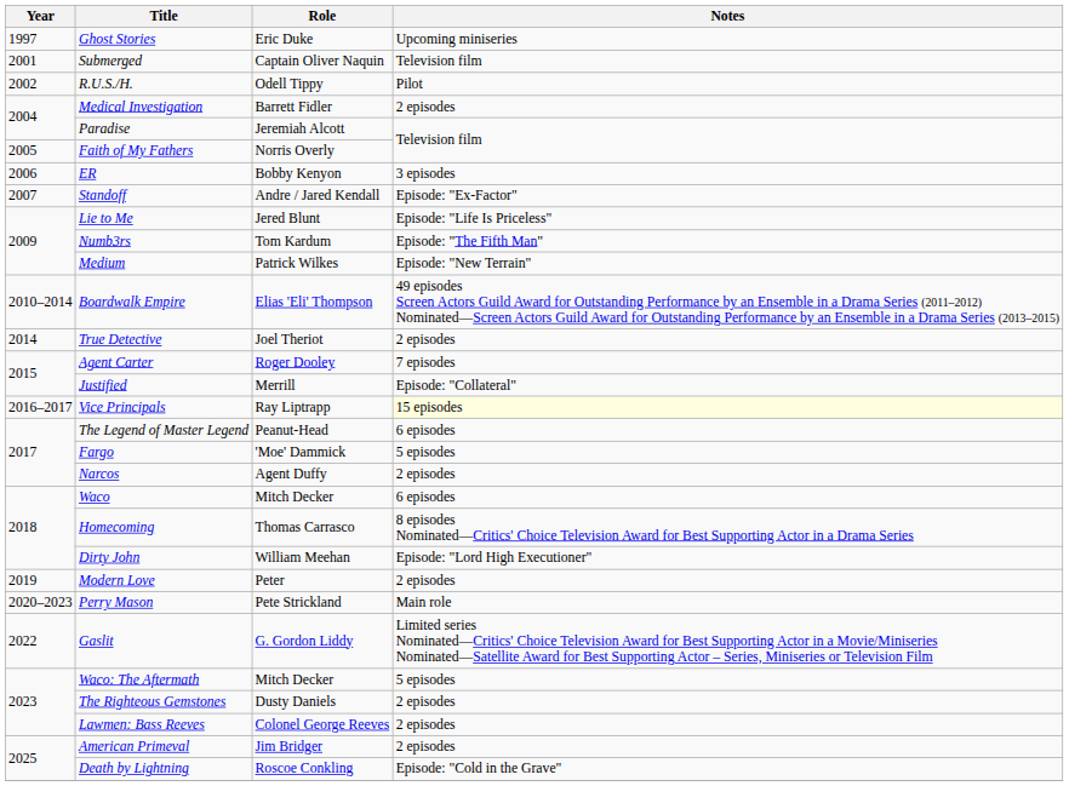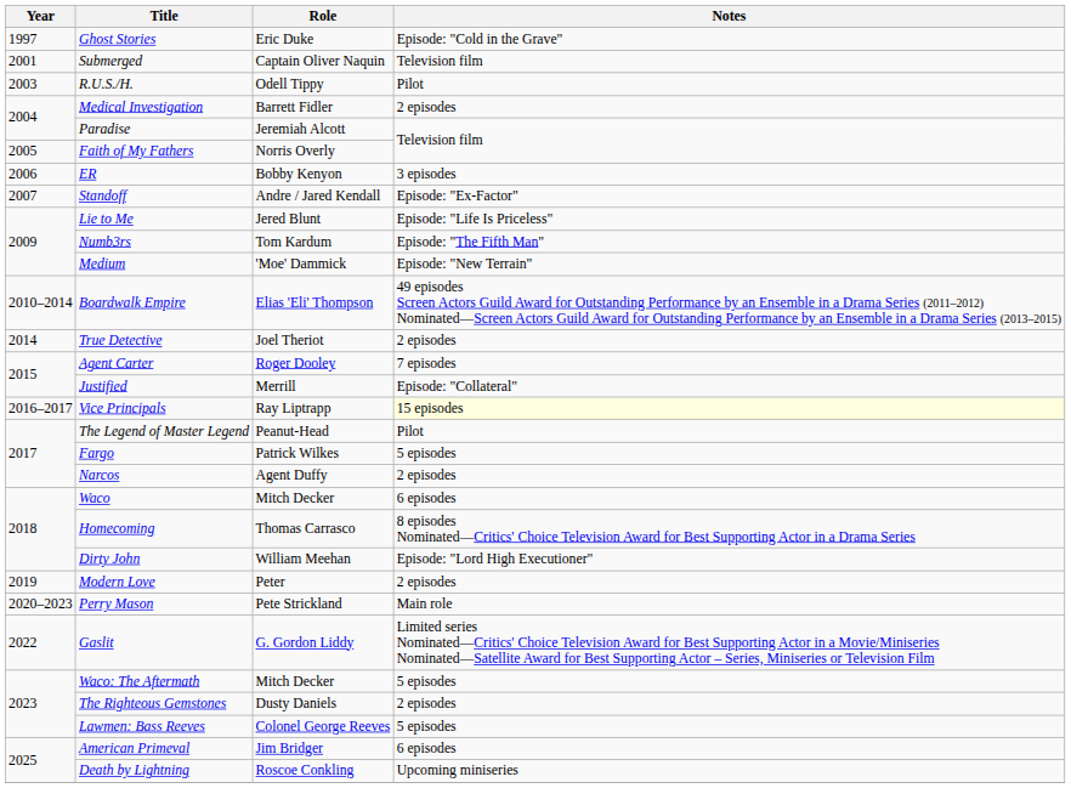Ghost Stories | Notes: Upcoming miniseries -> Episode: "Cold in the Grave"
R.U.S./H. | Year: 2002 -> 2003
Medium | Role: Patrick Wilkes -> 'Moe' Dammick
The Legend of Master Legend | Notes: 6 episodes -> Pilot
Fargo | Role: 'Moe' Dammick -> Patrick Wilkes
Lawmen: Bass Reeves | Notes: 2 episodes -> 5 episodes
American Primeval | Notes: 2 episodes -> 6 episodes
Death by Lightning | Notes: Episode: "Cold in the Grave" -> Upcoming miniseries
